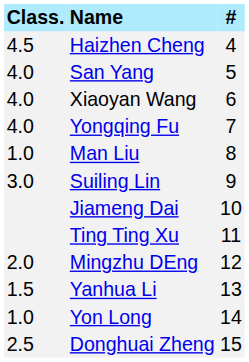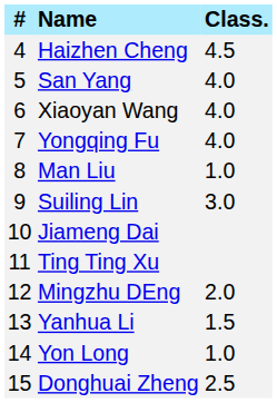columns swapped: # <-> Class.
